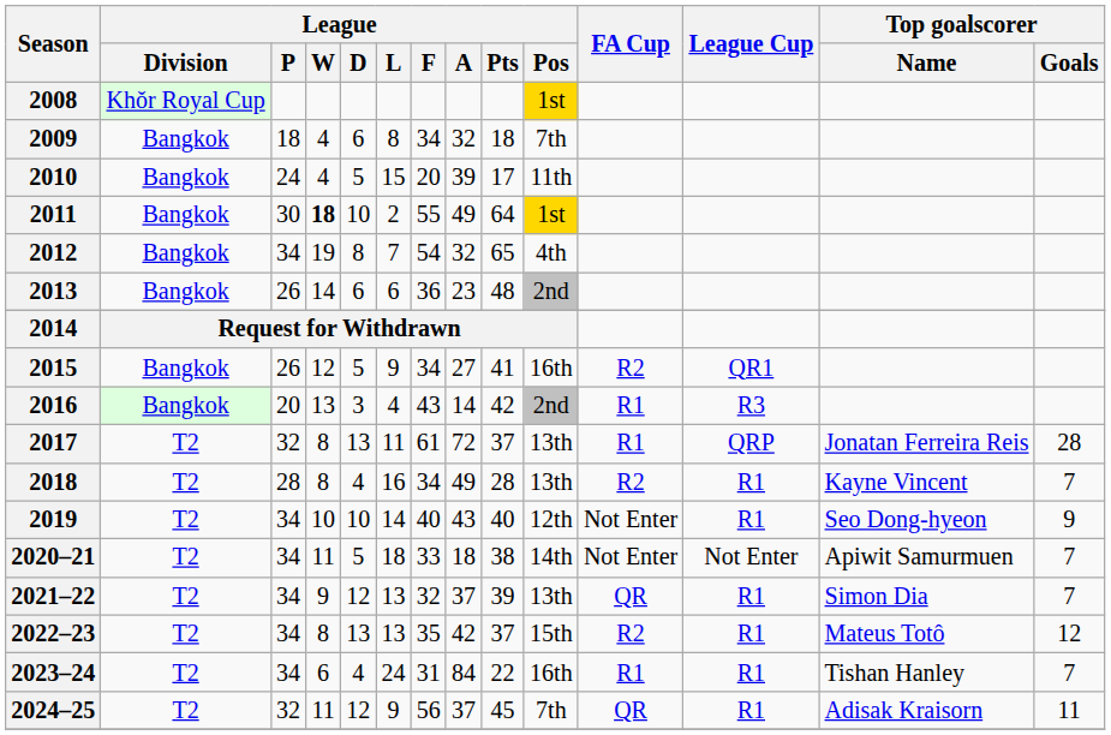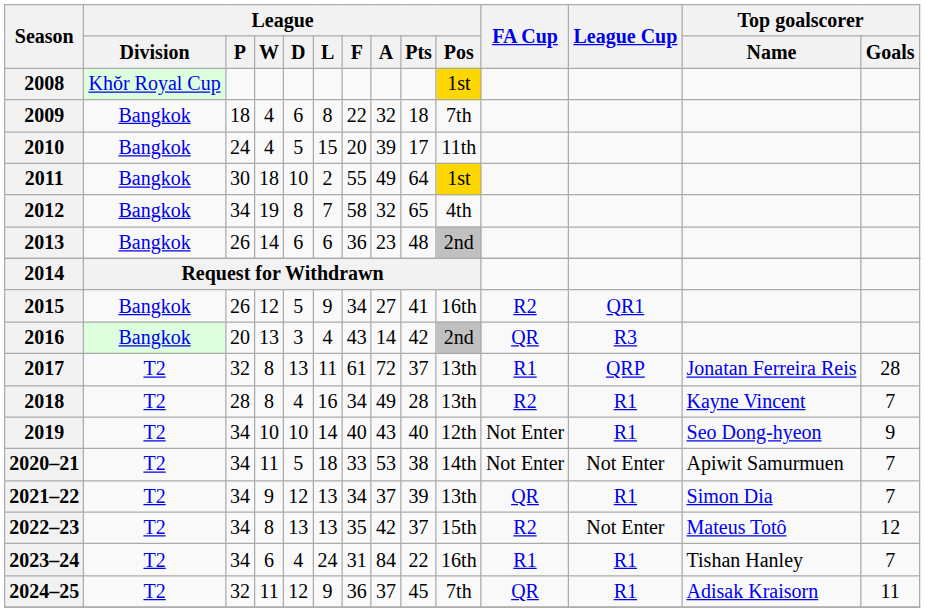2009 | League / F: 34 -> 22
2011 | League / W: bold -> normal
2012 | League / F: 54 -> 58
2016 | FA Cup: R1 -> QR
2020–21 | League / A: 18 -> 53
2021–22 | League / F: 32 -> 34
2022–23 | League Cup: R1 -> Not Enter
2024–25 | League / F: 56 -> 36
